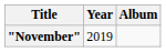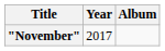"November" | Year: 2019 -> 2017
